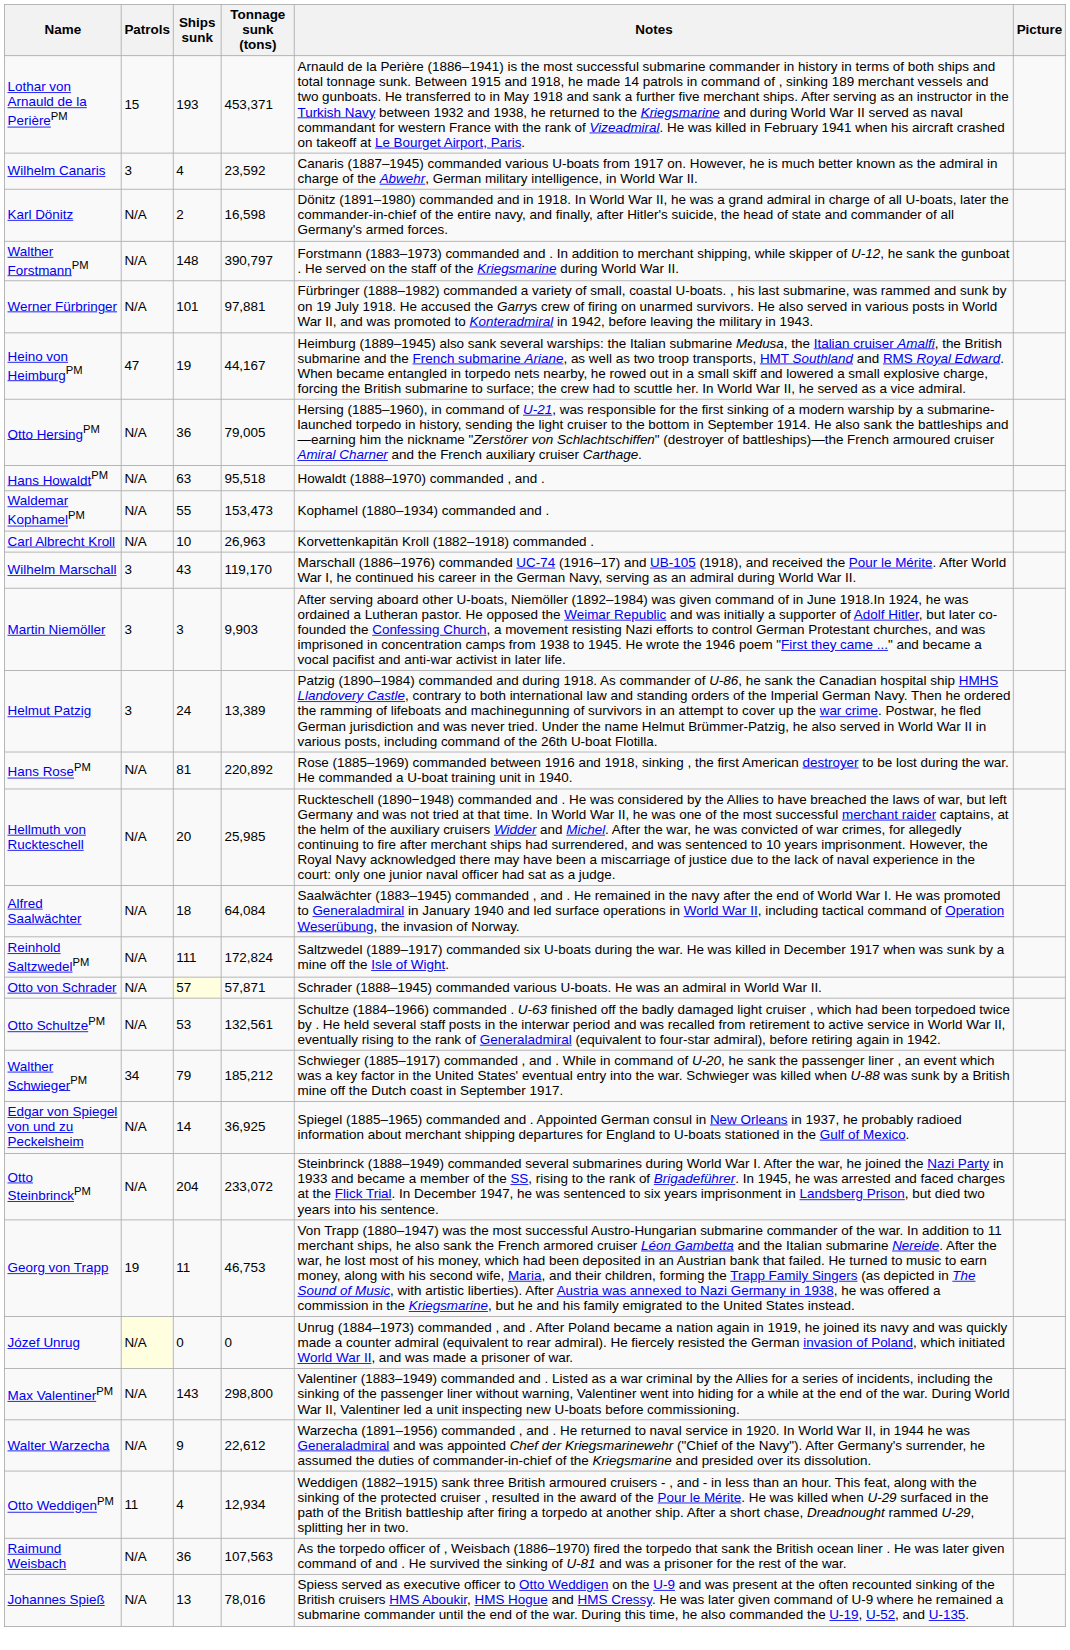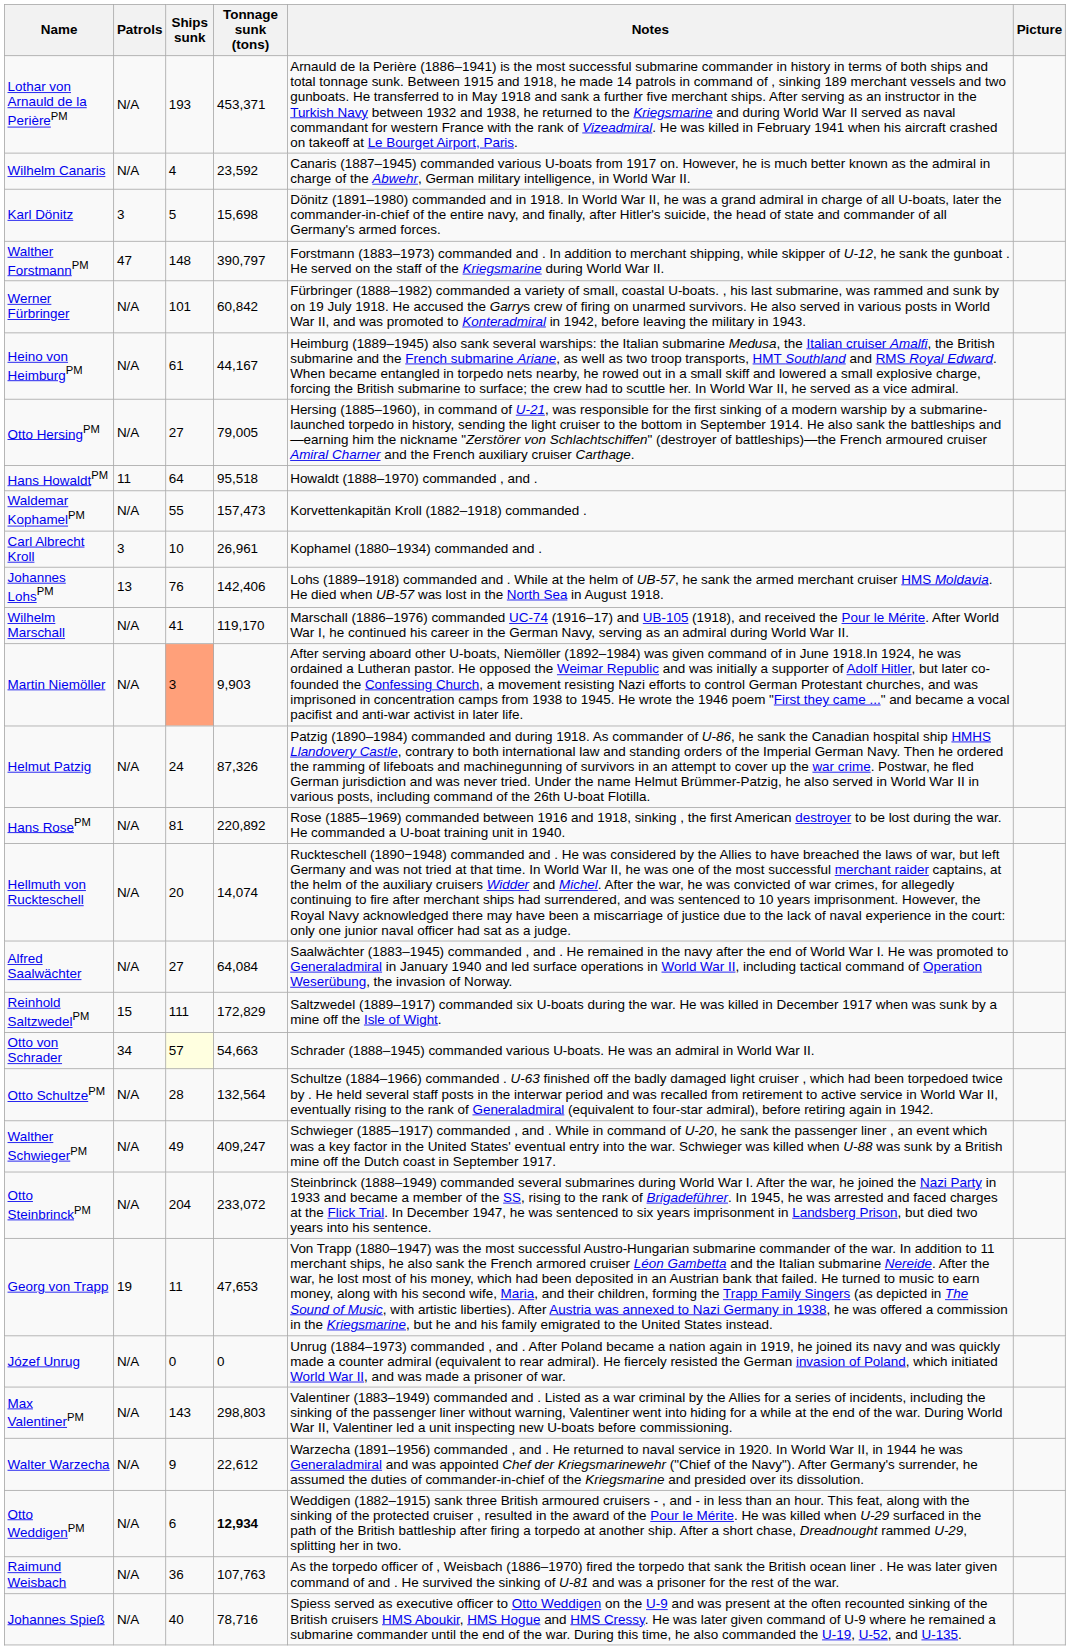Lothar von Arnauld de la PerièrePM | Patrols: 15 -> N/A
Wilhelm Canaris | Patrols: 3 -> N/A
Karl Dönitz | Patrols: N/A -> 3
Karl Dönitz | Ships sunk: 2 -> 5
Karl Dönitz | Tonnage sunk (tons): 16,598 -> 15,698
Walther ForstmannPM | Patrols: N/A -> 47
Werner Fürbringer | Tonnage sunk (tons): 97,881 -> 60,842
Heino von HeimburgPM | Patrols: 47 -> N/A
Heino von HeimburgPM | Ships sunk: 19 -> 61
Otto HersingPM | Ships sunk: 36 -> 27
Hans HowaldtPM | Patrols: N/A -> 11
Hans HowaldtPM | Ships sunk: 63 -> 64
Waldemar KophamelPM | Tonnage sunk (tons): 153,473 -> 157,473
Waldemar KophamelPM | Notes: Kophamel (1880–1934) commanded and . -> Korvettenkapitän Kroll (1882–1918) commanded .
Carl Albrecht Kroll | Patrols: N/A -> 3
Carl Albrecht Kroll | Tonnage sunk (tons): 26,963 -> 26,961
Carl Albrecht Kroll | Notes: Korvettenkapitän Kroll (1882–1918) commanded . -> Kophamel (1880–1934) commanded and .
+ row: Johannes LohsPM | 13 | 76 | 142,406 | Lohs (1889–1918) commanded and . While at the helm of UB-57, he sank the armed merchant cruiser HMS Moldavia. He died when UB-57 was lost in the North Sea in August 1918.
Wilhelm Marschall | Patrols: 3 -> N/A
Wilhelm Marschall | Ships sunk: 43 -> 41
Martin Niemöller | Patrols: 3 -> N/A
Martin Niemöller | Ships sunk: no background -> lightsalmon background
Helmut Patzig | Patrols: 3 -> N/A
Helmut Patzig | Tonnage sunk (tons): 13,389 -> 87,326
Hellmuth von Ruckteschell | Tonnage sunk (tons): 25,985 -> 14,074
Alfred Saalwächter | Ships sunk: 18 -> 27
Reinhold SaltzwedelPM | Patrols: N/A -> 15
Reinhold SaltzwedelPM | Tonnage sunk (tons): 172,824 -> 172,829
Otto von Schrader | Patrols: N/A -> 34
Otto von Schrader | Tonnage sunk (tons): 57,871 -> 54,663
Otto SchultzePM | Ships sunk: 53 -> 28
Otto SchultzePM | Tonnage sunk (tons): 132,561 -> 132,564
Walther SchwiegerPM | Patrols: 34 -> N/A
Walther SchwiegerPM | Ships sunk: 79 -> 49
Walther SchwiegerPM | Tonnage sunk (tons): 185,212 -> 409,247
- row: Edgar von Spiegel von und zu Peckelsheim | N/A | 14 | 36,925 | Spiegel (1885–1965) commanded and . Appointed German consul in New Orleans in 1937, he probably radioed information about merchant shipping departures for England to U-boats stationed in the Gulf of Mexico.
Georg von Trapp | Tonnage sunk (tons): 46,753 -> 47,653
Józef Unrug | Patrols: lightyellow background -> no background
Max ValentinerPM | Tonnage sunk (tons): 298,800 -> 298,803
Otto WeddigenPM | Patrols: 11 -> N/A
Otto WeddigenPM | Ships sunk: 4 -> 6
Otto WeddigenPM | Tonnage sunk (tons): normal -> bold
Raimund Weisbach | Tonnage sunk (tons): 107,563 -> 107,763
Johannes Spieß | Ships sunk: 13 -> 40
Johannes Spieß | Tonnage sunk (tons): 78,016 -> 78,716
